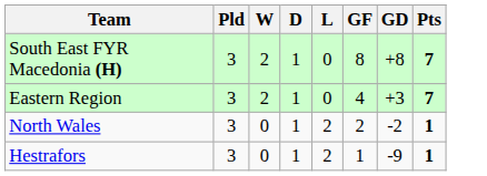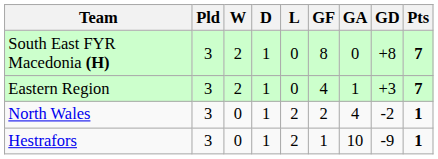+ column: GA | 0 | 1 | 4 | 10
